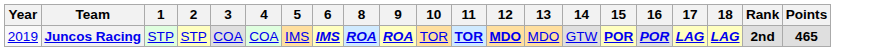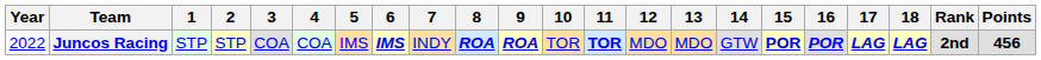+ column: 7 | INDY
Juncos Racing | Year: 2019 -> 2022
Juncos Racing | 12: bold -> normal
Juncos Racing | Points: 465 -> 456
